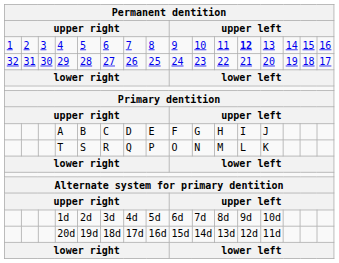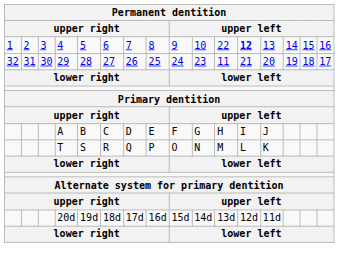4 | column 11: 11 -> 22
29 | column 11: 22 -> 11
- row: 1d | 2d | 3d | 4d | 5d | 6d | 7d | 8d | 9d | 10d
